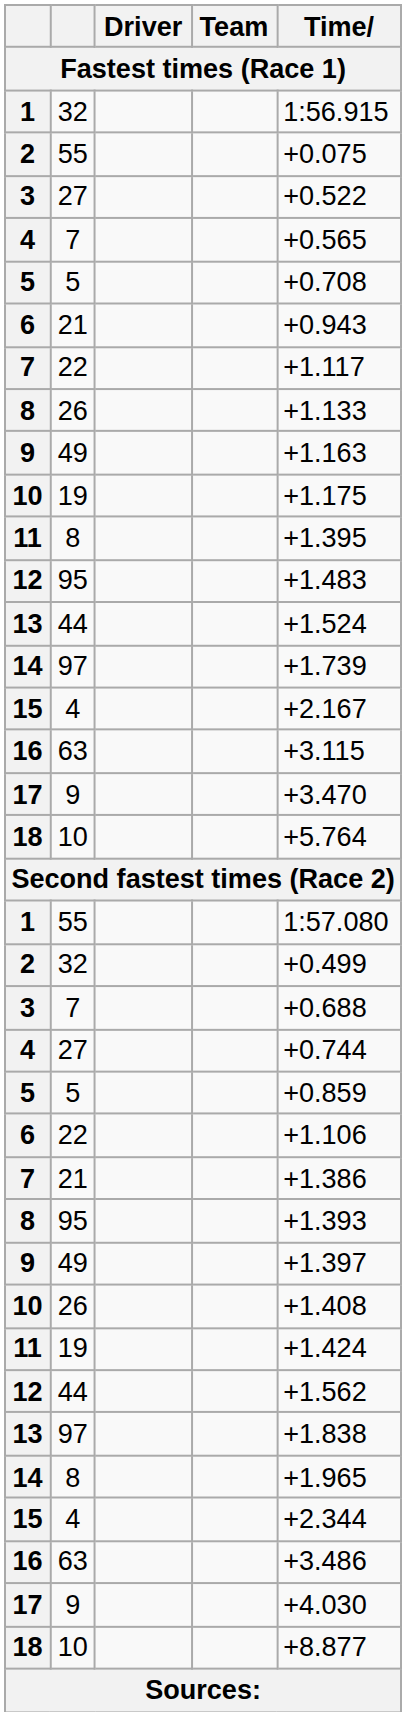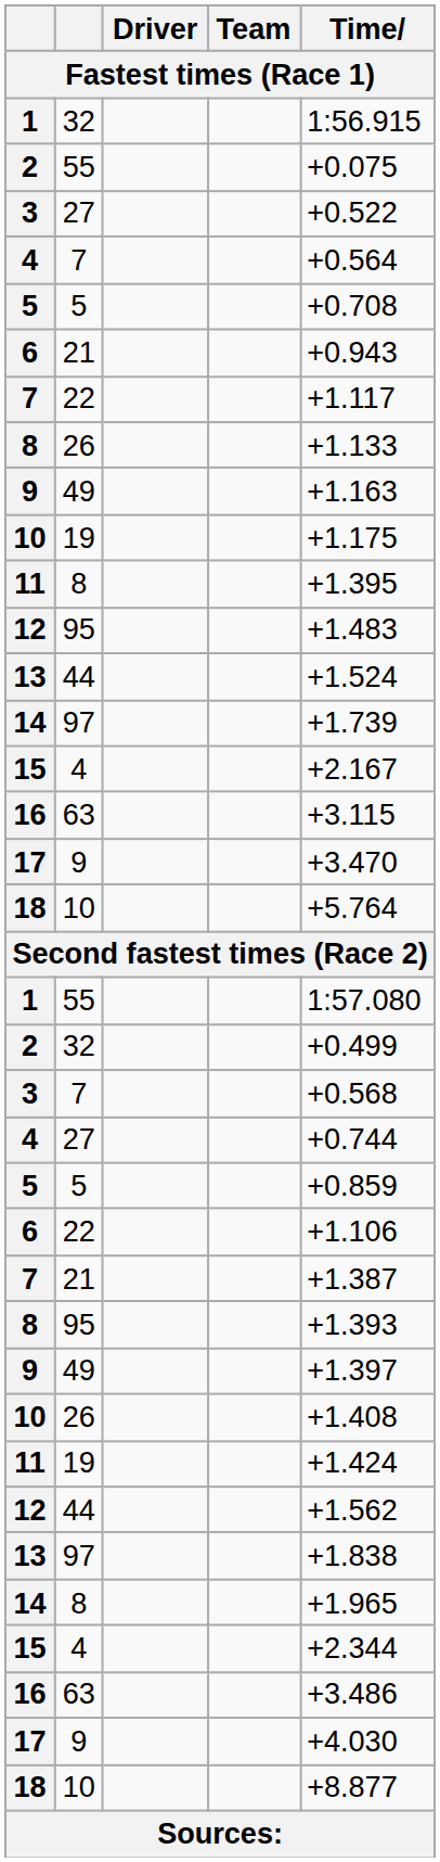4 / 7 | Time: +0.565 -> +0.564
3 / 7 | Time: +0.688 -> +0.568
7 / 21 | Time: +1.386 -> +1.387
